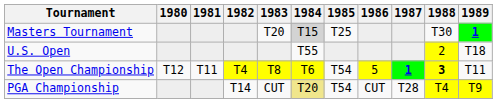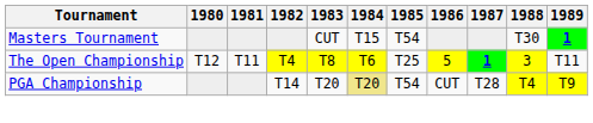Masters Tournament | 1983: T20 -> CUT
Masters Tournament | 1984: lightgrey background -> no background
Masters Tournament | 1985: T25 -> T54
- row: U.S. Open | T55 | 2 | T18
The Open Championship | 1985: T54 -> T25
The Open Championship | 1988: bold -> normal
PGA Championship | 1983: CUT -> T20
